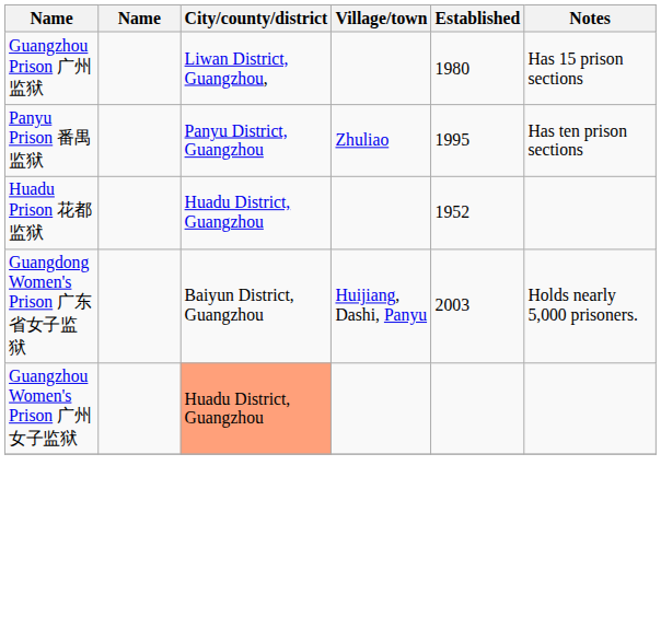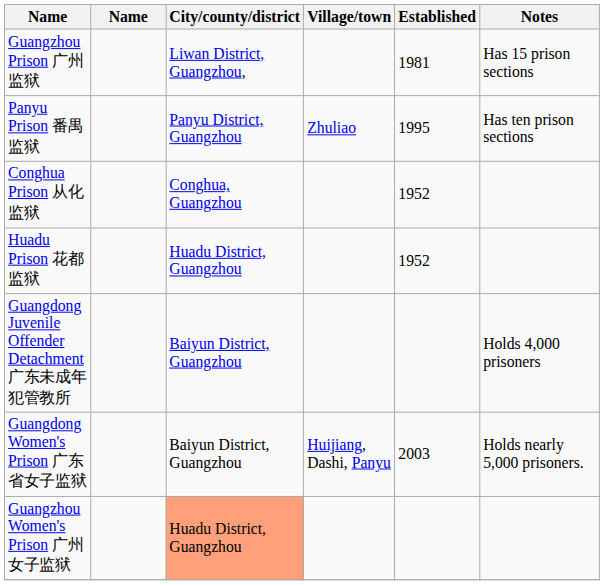Guangzhou Prison 广州监狱 | Established: 1980 -> 1981
+ row: Conghua Prison 从化监狱 | Conghua, Guangzhou | 1952
+ row: Guangdong Juvenile Offender Detachment 广东未成年犯管教所 | Baiyun District, Guangzhou | Holds 4,000 prisoners
